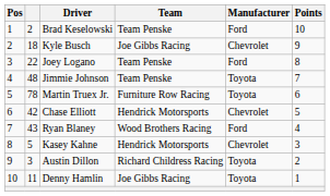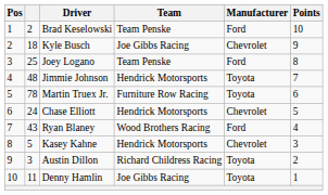Joey Logano | column 2: 22 -> 25
Jimmie Johnson | Team: Team Penske -> Hendrick Motorsports
Chase Elliott | column 2: 42 -> 24
